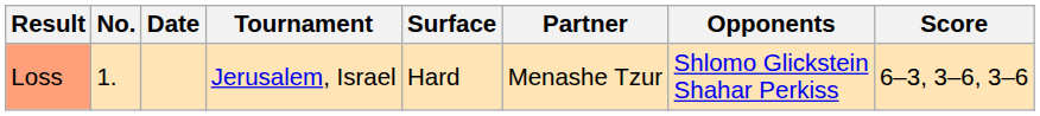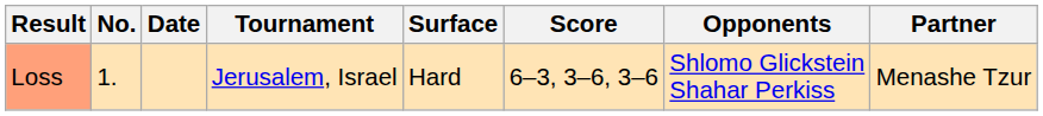columns swapped: Partner <-> Score
